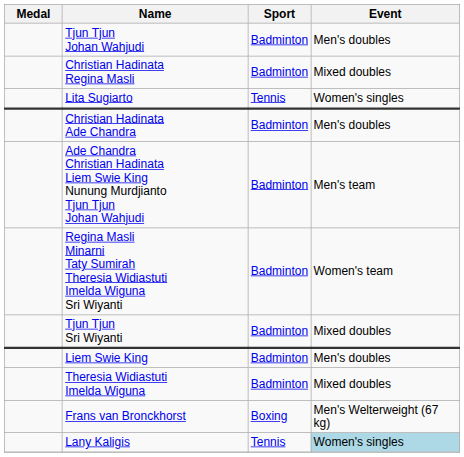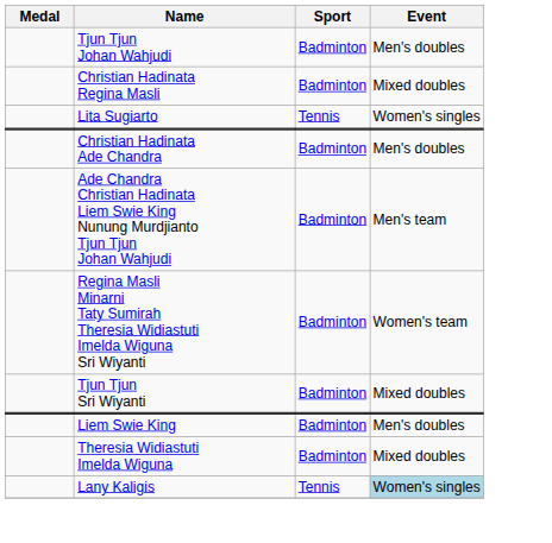- row: Frans van Bronckhorst | Boxing | Men's Welterweight (67 kg)
